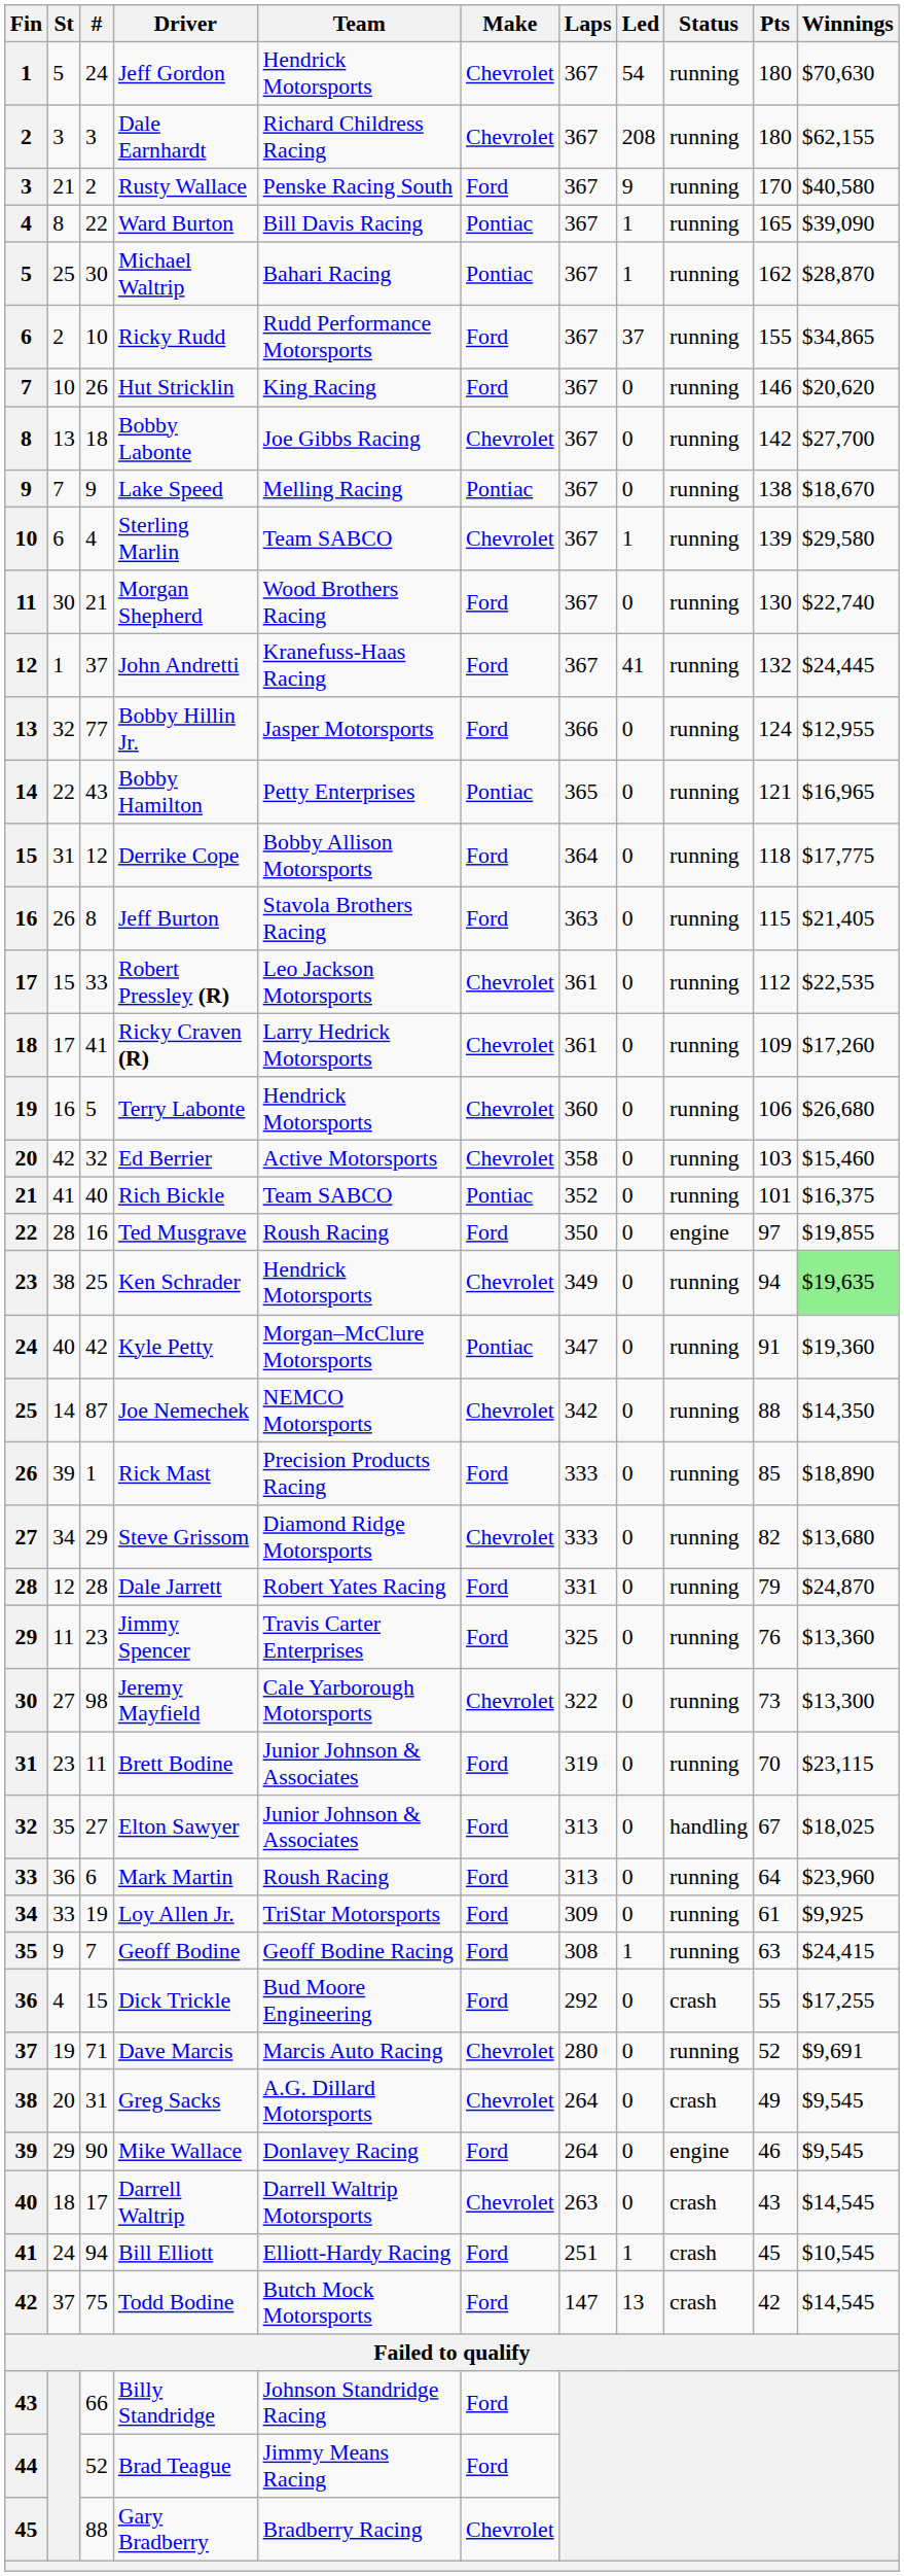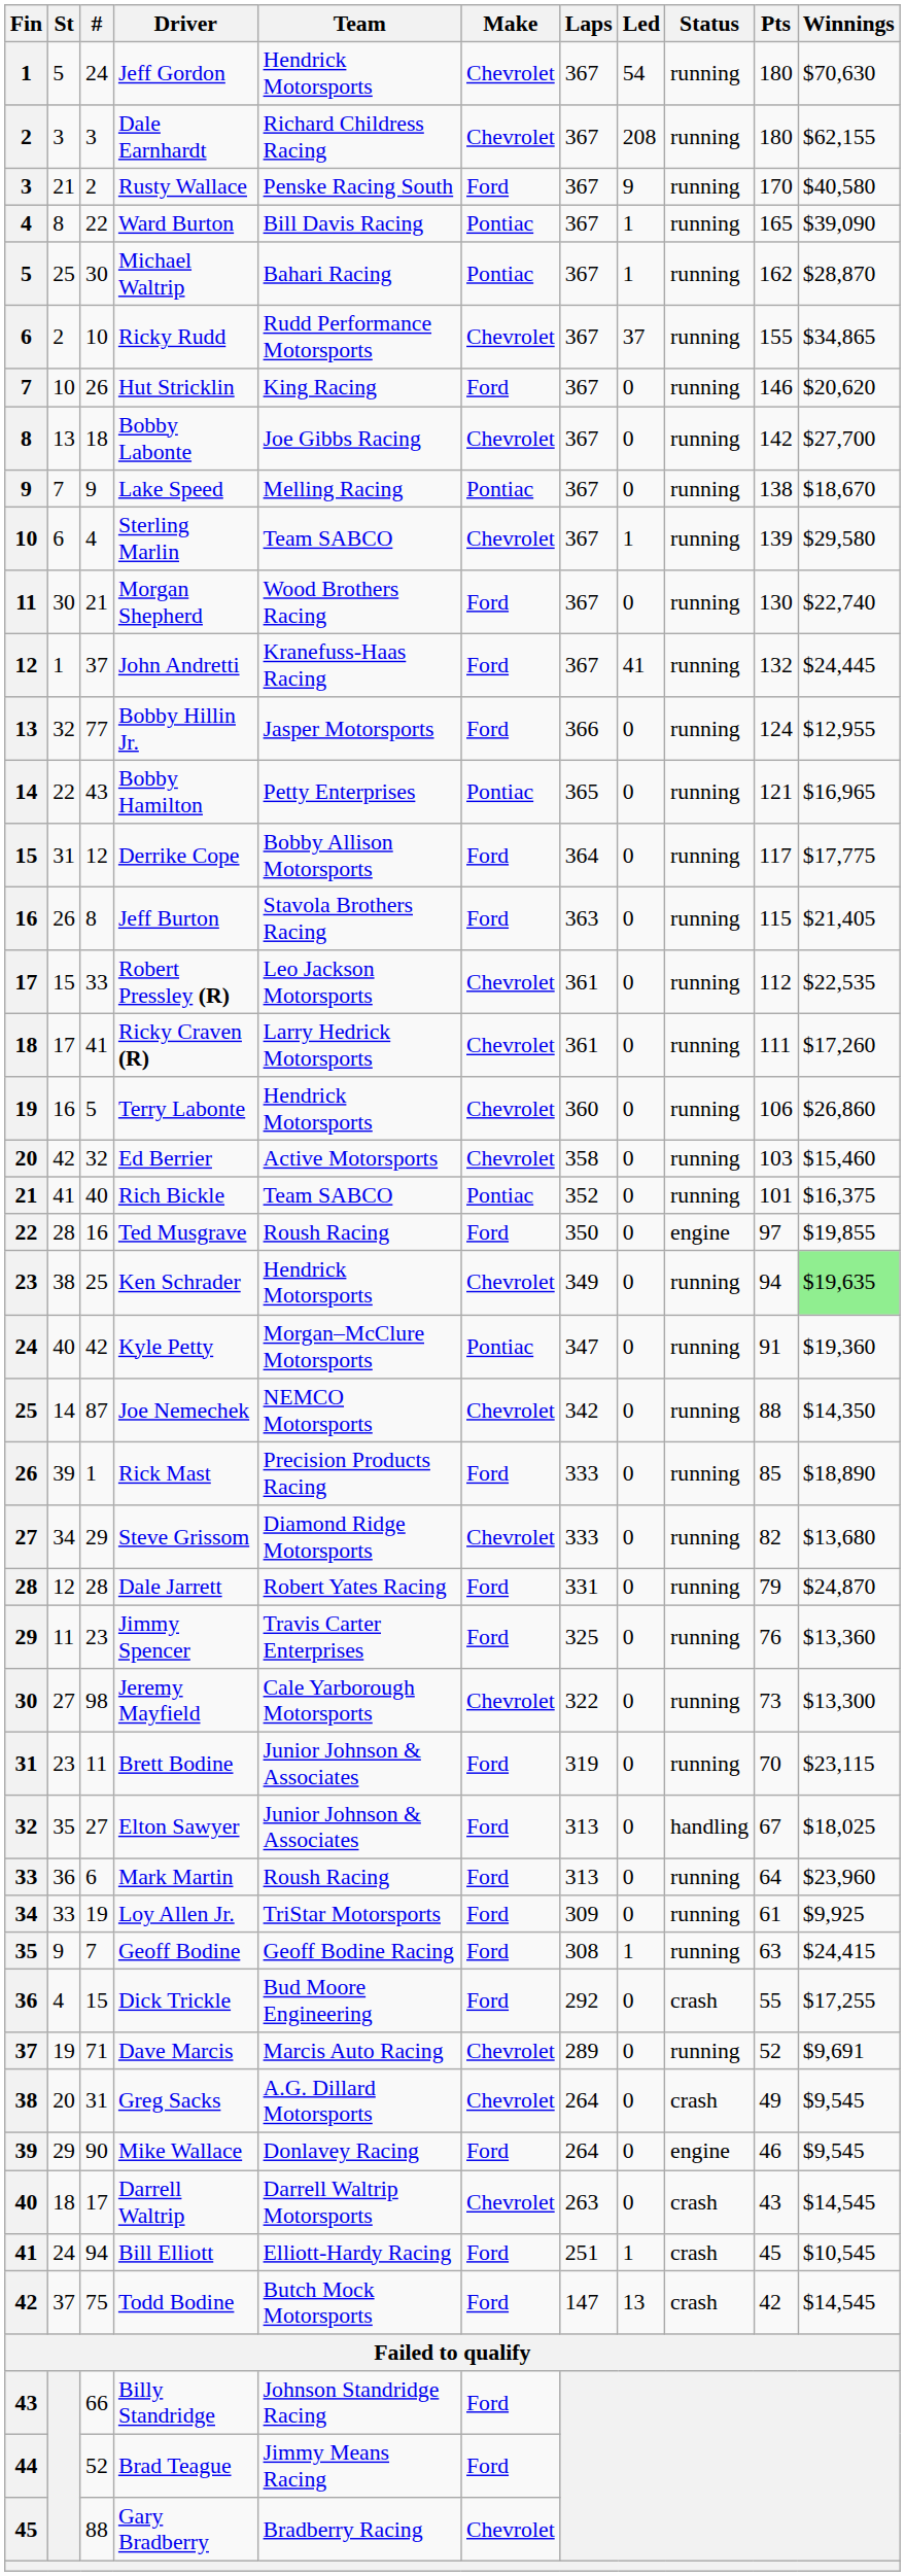Ricky Rudd | Make: Ford -> Chevrolet
Derrike Cope | Pts: 118 -> 117
Ricky Craven (R) | Pts: 109 -> 111
Terry Labonte | Winnings: $26,680 -> $26,860
Dave Marcis | Laps: 280 -> 289
